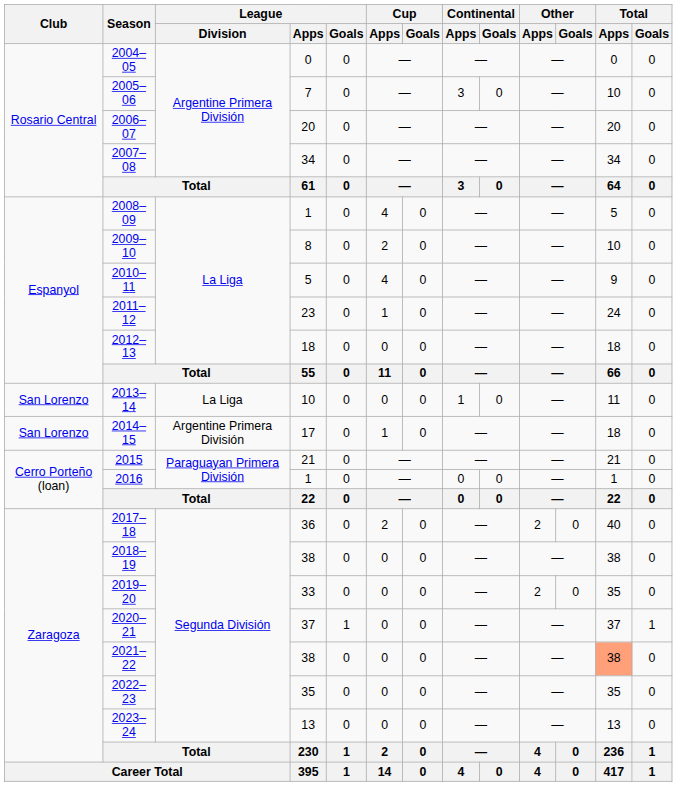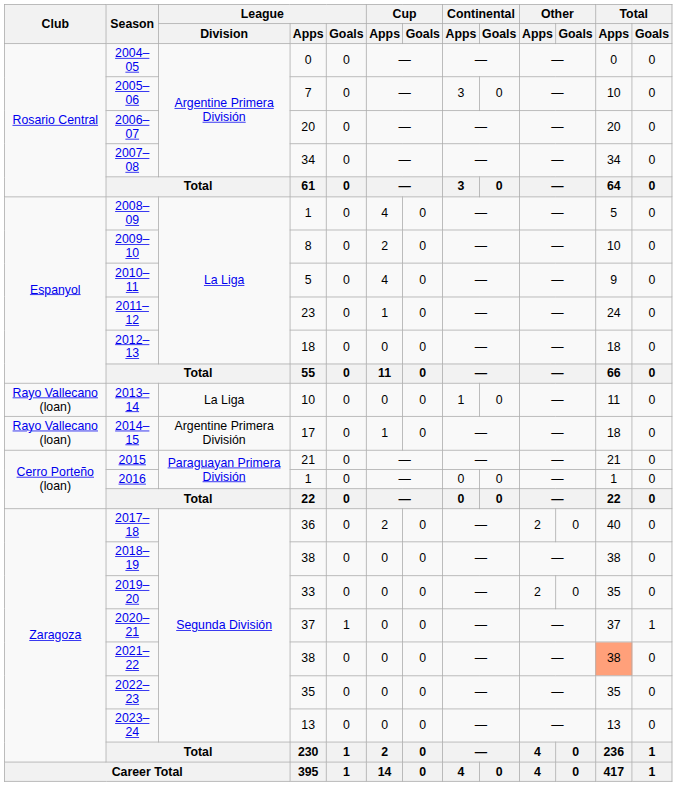2013–14 | Club: San Lorenzo -> Rayo Vallecano (loan)
2014–15 | Club: San Lorenzo -> Rayo Vallecano (loan)
